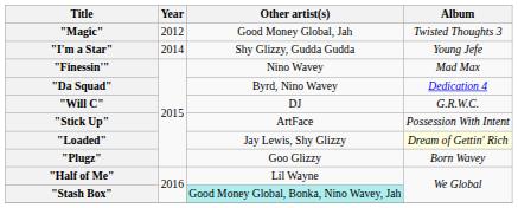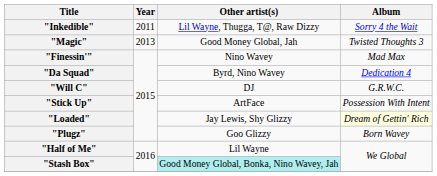+ row: "Inkedible" | 2011 | Lil Wayne, Thugga, T@, Raw Dizzy | Sorry 4 the Wait
"Magic" | Year: 2012 -> 2013
- row: "I'm a Star" | 2014 | Shy Glizzy, Gudda Gudda | Young Jefe
